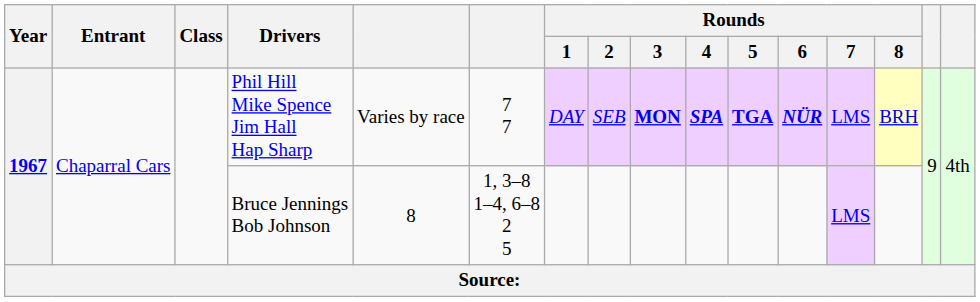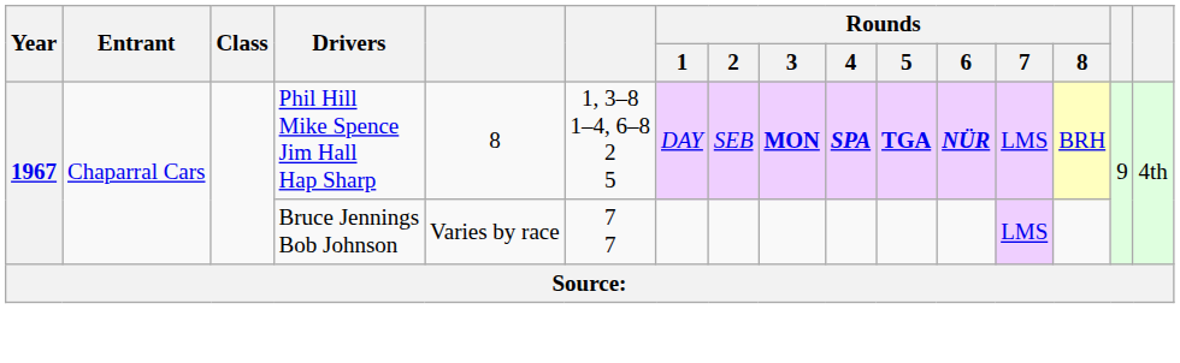Phil Hill Mike Spence Jim Hall Hap Sharp | column 5: Varies by race -> 8
Phil Hill Mike Spence Jim Hall Hap Sharp | column 6: 7 7 -> 1, 3–8 1–4, 6–8 2 5
Bruce Jennings Bob Johnson | column 5: 8 -> Varies by race
Bruce Jennings Bob Johnson | column 6: 1, 3–8 1–4, 6–8 2 5 -> 7 7
